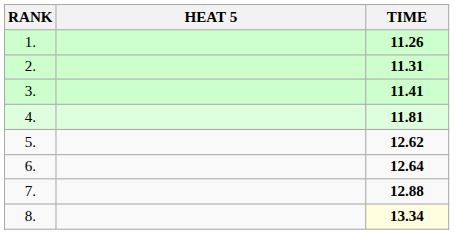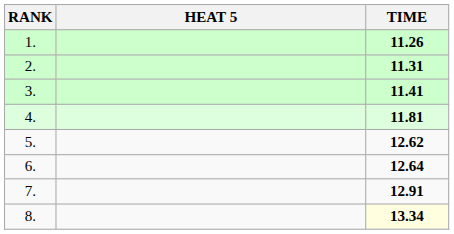7. | TIME: 12.88 -> 12.91
